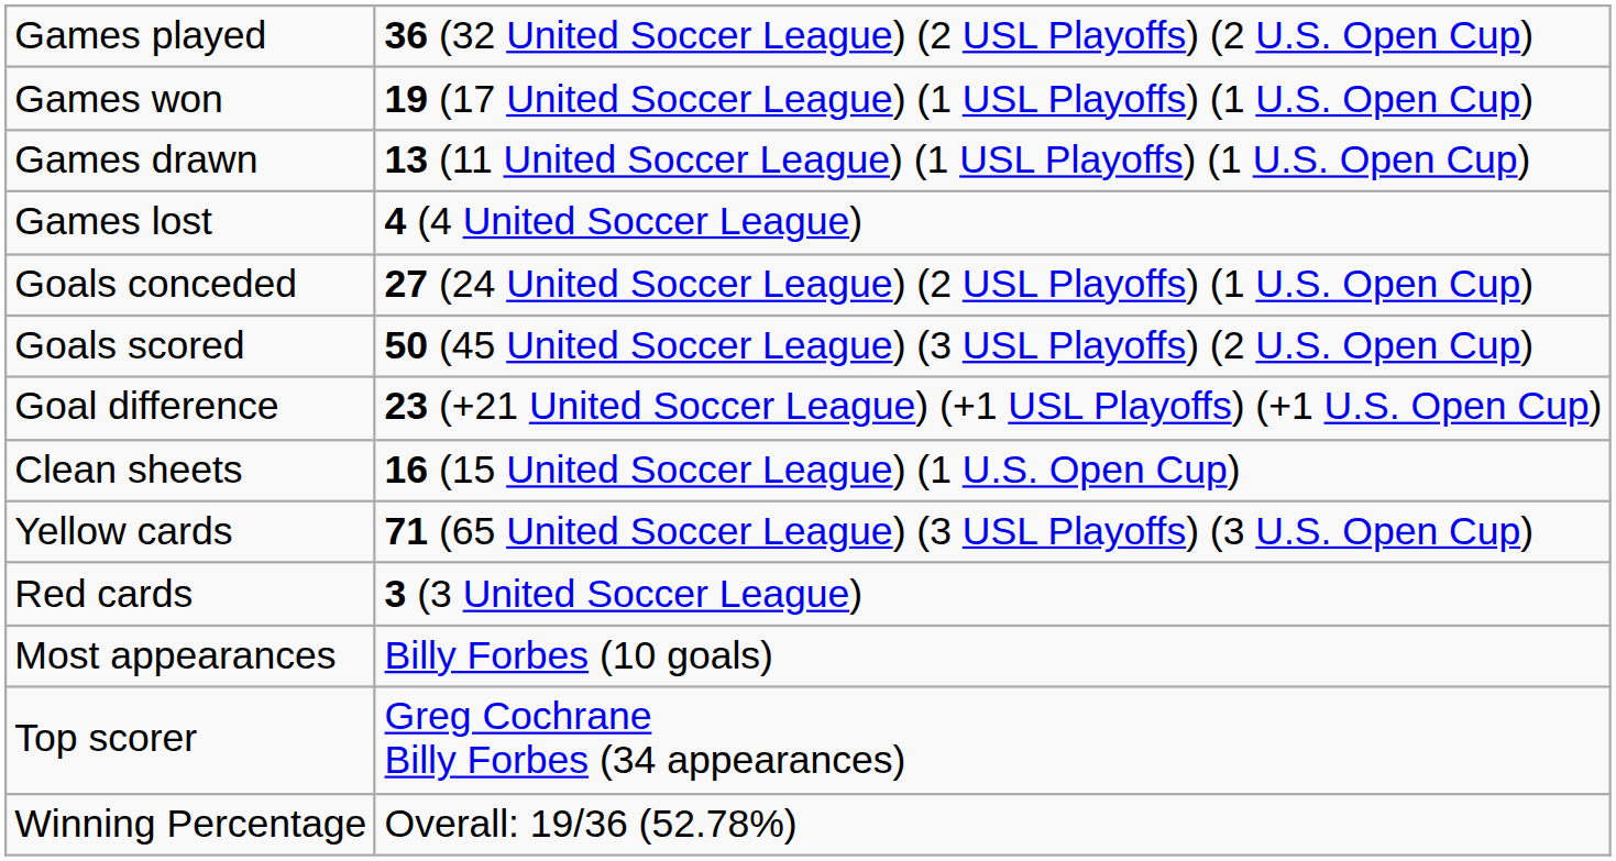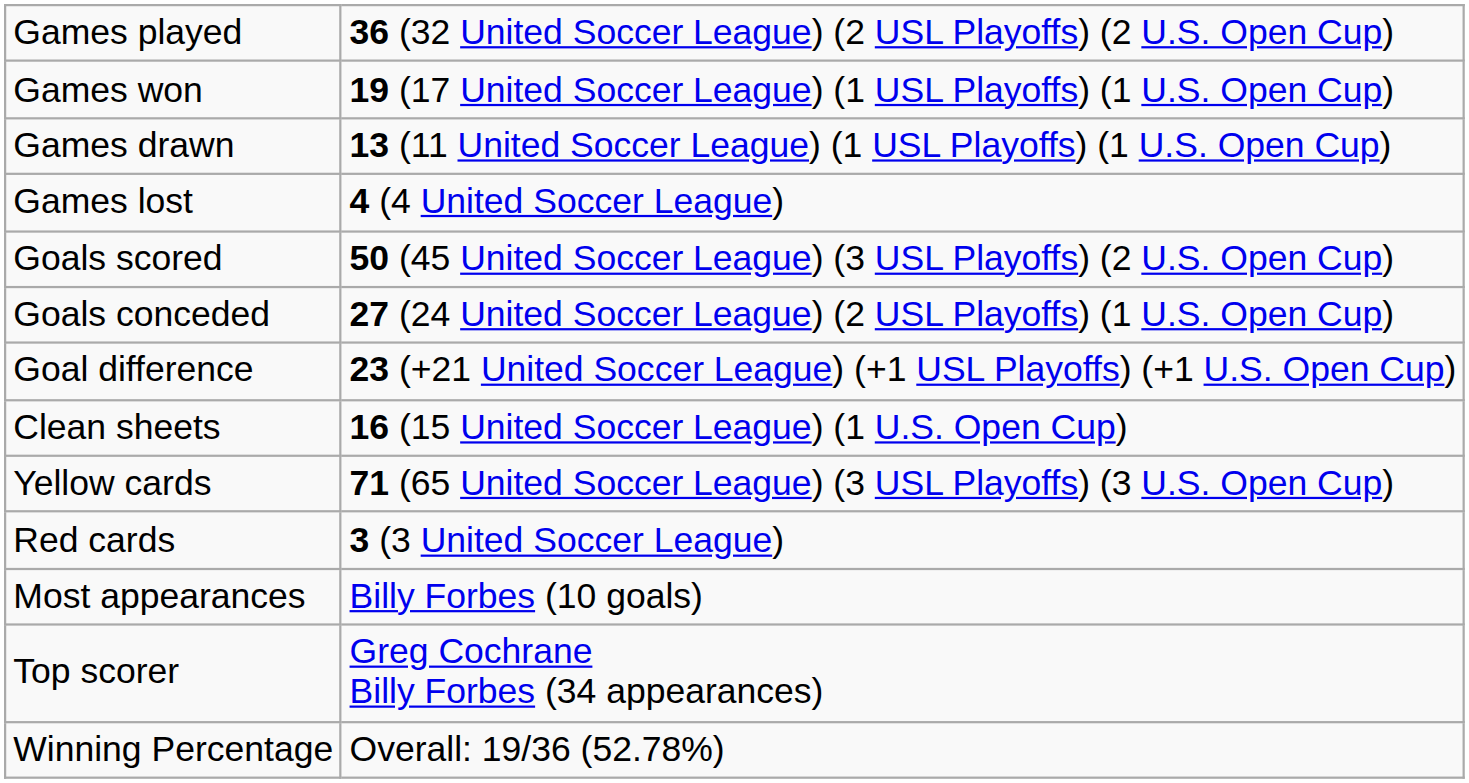rows swapped: Goals scored <-> Goals conceded
